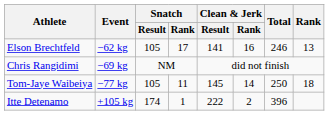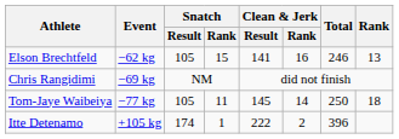Elson Brechtfeld | Snatch / Rank: 17 -> 15
